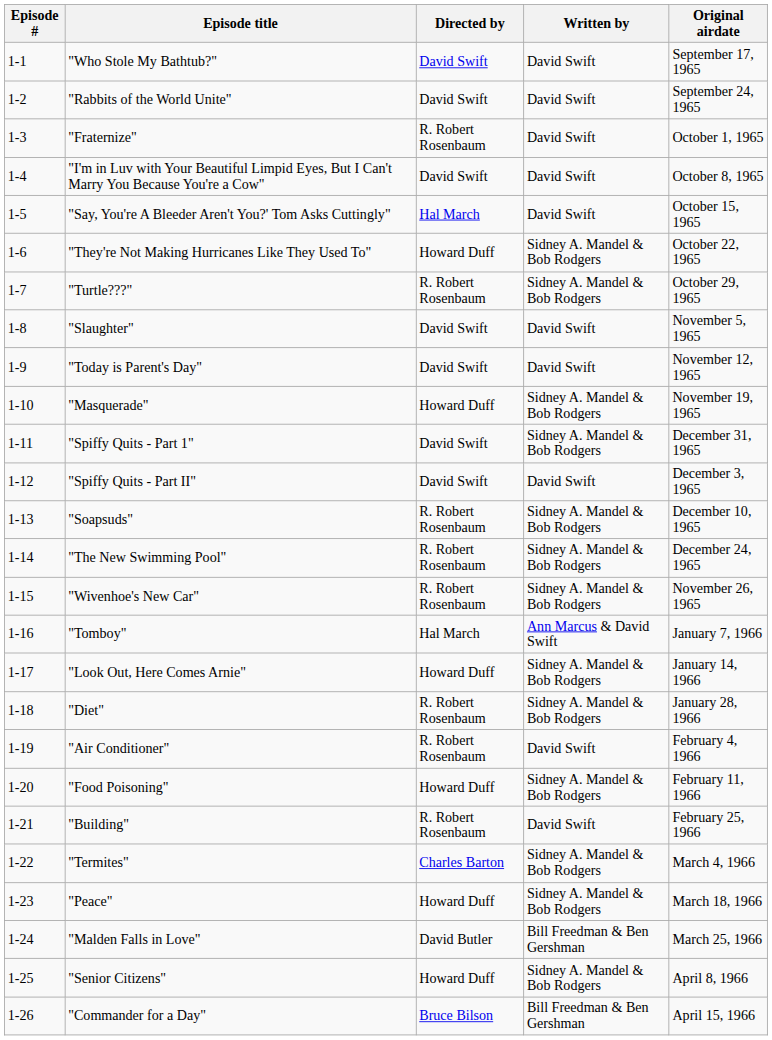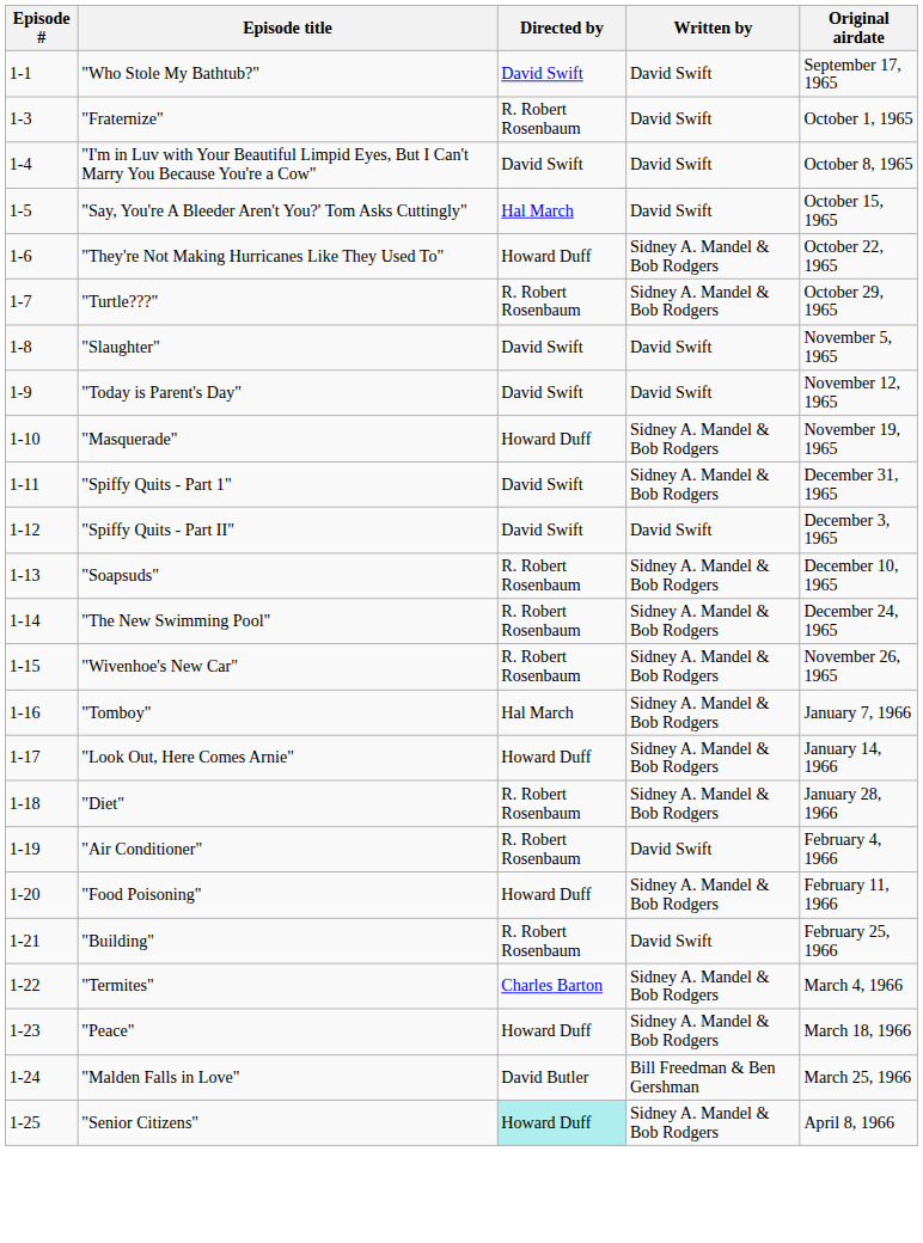- row: 1-2 | "Rabbits of the World Unite" | David Swift | David Swift | September 24, 1965
"Tomboy" | Written by: Ann Marcus & David Swift -> Sidney A. Mandel & Bob Rodgers
"Senior Citizens" | Directed by: no background -> paleturquoise background
- row: 1-26 | "Commander for a Day" | Bruce Bilson | Bill Freedman & Ben Gershman | April 15, 1966
